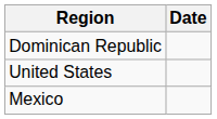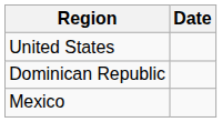rows swapped: Dominican Republic <-> United States
